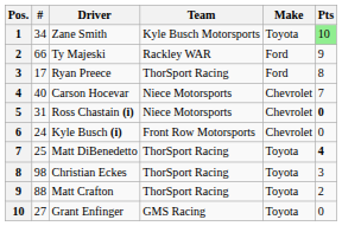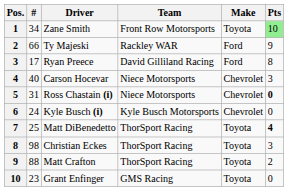Zane Smith | Team: Kyle Busch Motorsports -> Front Row Motorsports
Ryan Preece | Team: ThorSport Racing -> David Gilliland Racing
Carson Hocevar | Pts: 7 -> 3
Kyle Busch (i) | Team: Front Row Motorsports -> Kyle Busch Motorsports
Grant Enfinger | #: 27 -> 23
